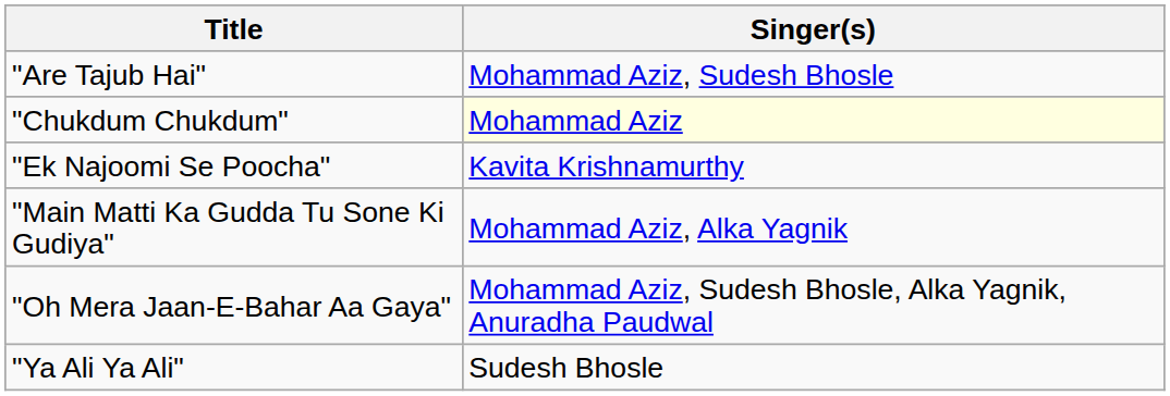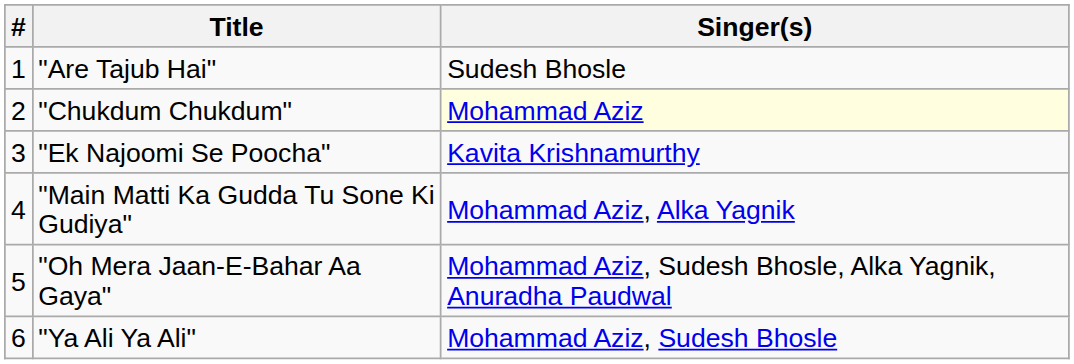+ column: # | 1 | 2 | 3 | 4 | 5 | 6
"Are Tajub Hai" | Singer(s): Mohammad Aziz, Sudesh Bhosle -> Sudesh Bhosle
"Ya Ali Ya Ali" | Singer(s): Sudesh Bhosle -> Mohammad Aziz, Sudesh Bhosle
